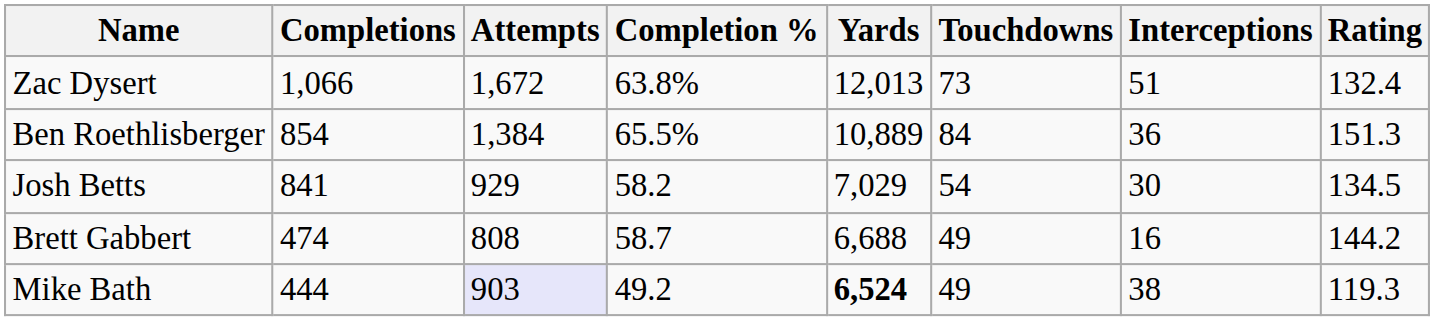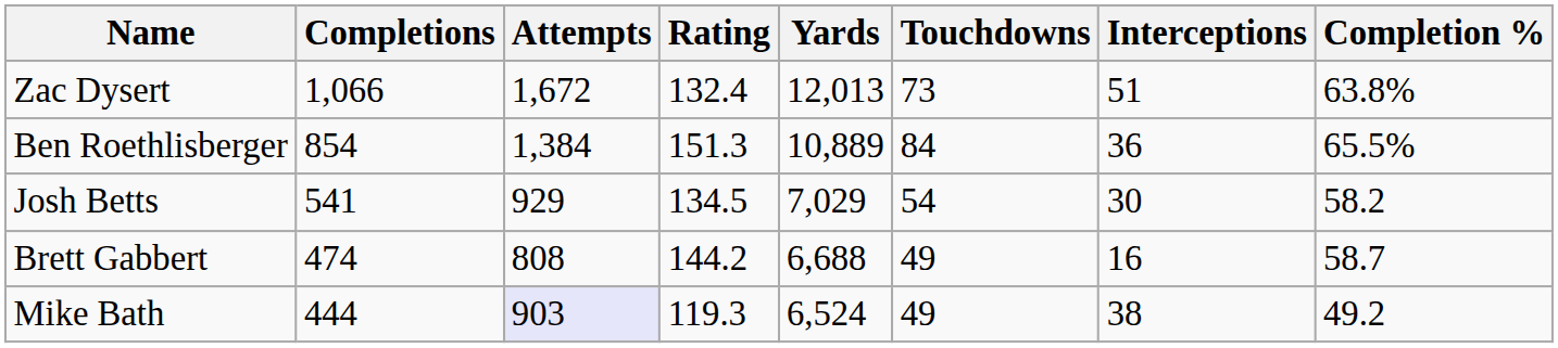columns swapped: Completion % <-> Rating
Josh Betts | Completions: 841 -> 541
Mike Bath | Yards: bold -> normal
